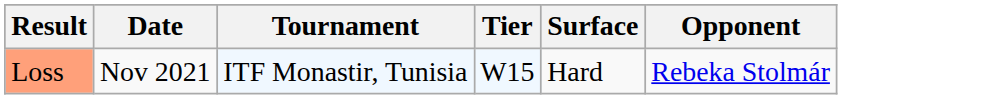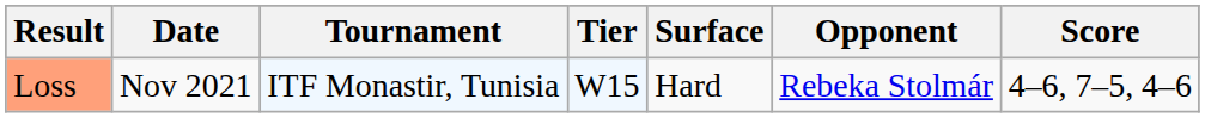+ column: Score | 4–6, 7–5, 4–6
